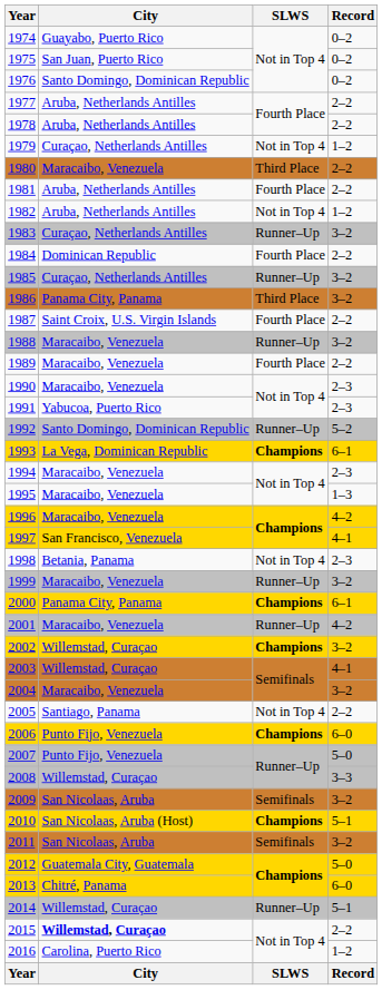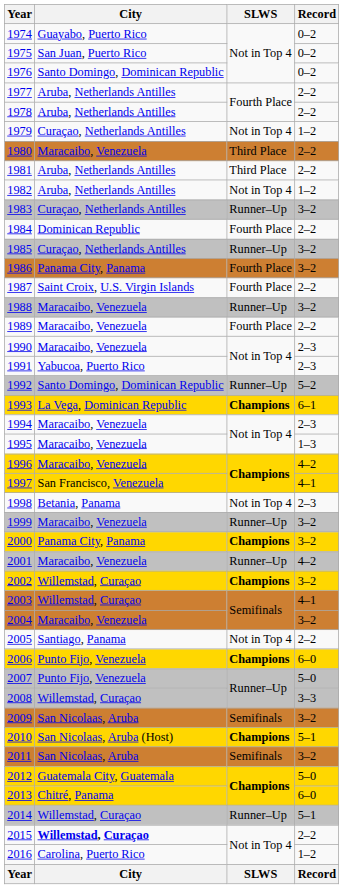1981 | SLWS: Fourth Place -> Third Place
1986 | SLWS: Third Place -> Fourth Place
2000 | Record: 6–1 -> 3–2
